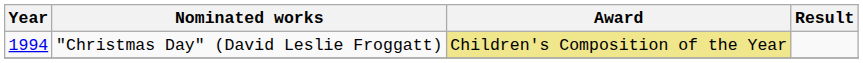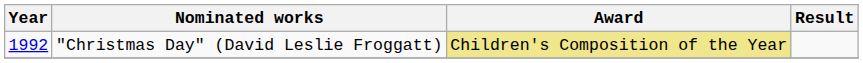"Christmas Day" (David Leslie Froggatt) | Year: 1994 -> 1992
